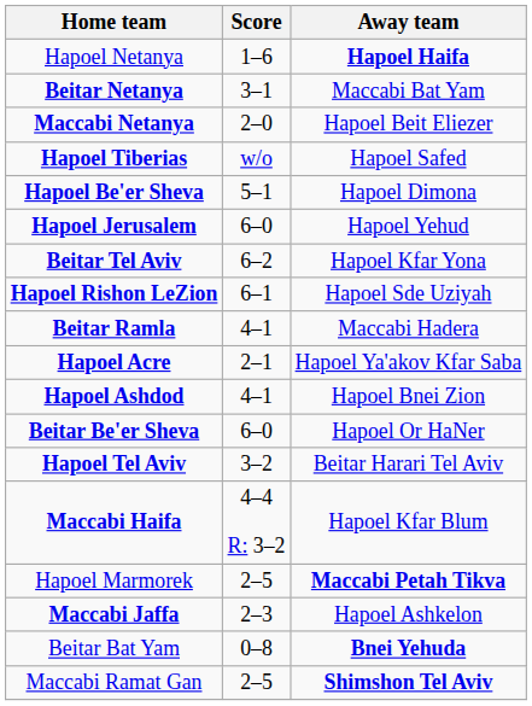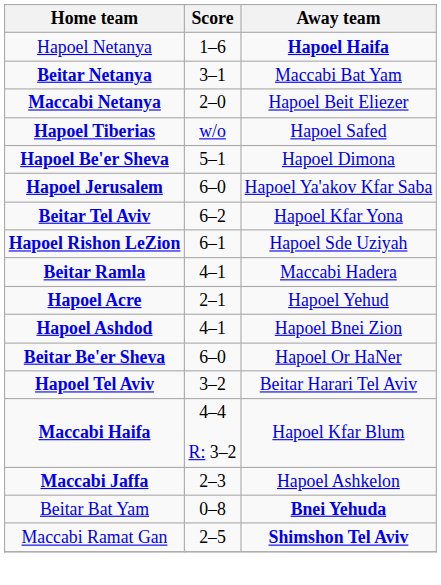Hapoel Jerusalem | Away team: Hapoel Yehud -> Hapoel Ya'akov Kfar Saba
Hapoel Acre | Away team: Hapoel Ya'akov Kfar Saba -> Hapoel Yehud
- row: Hapoel Marmorek | 2–5 | Maccabi Petah Tikva
